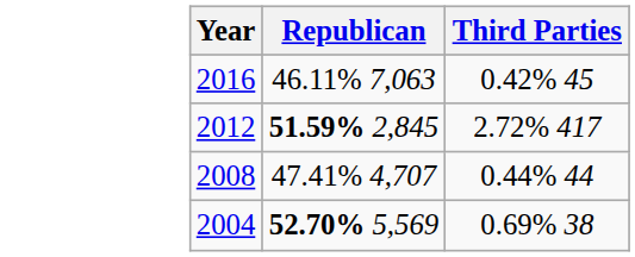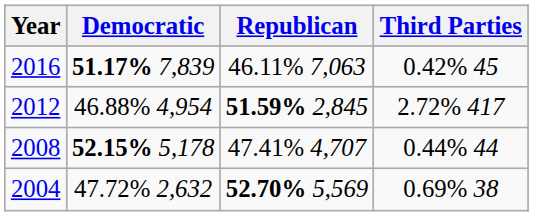+ column: Democratic | 51.17% 7,839 | 46.88% 4,954 | 52.15% 5,178 | 47.72% 2,632
